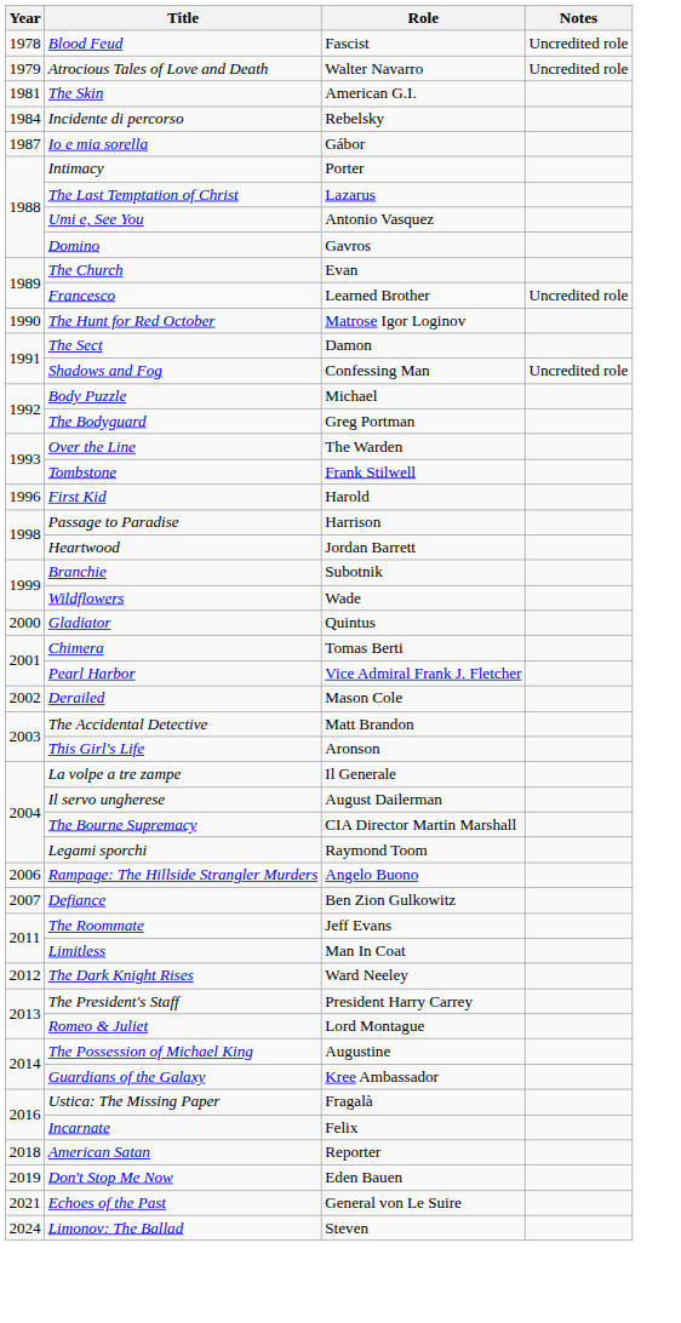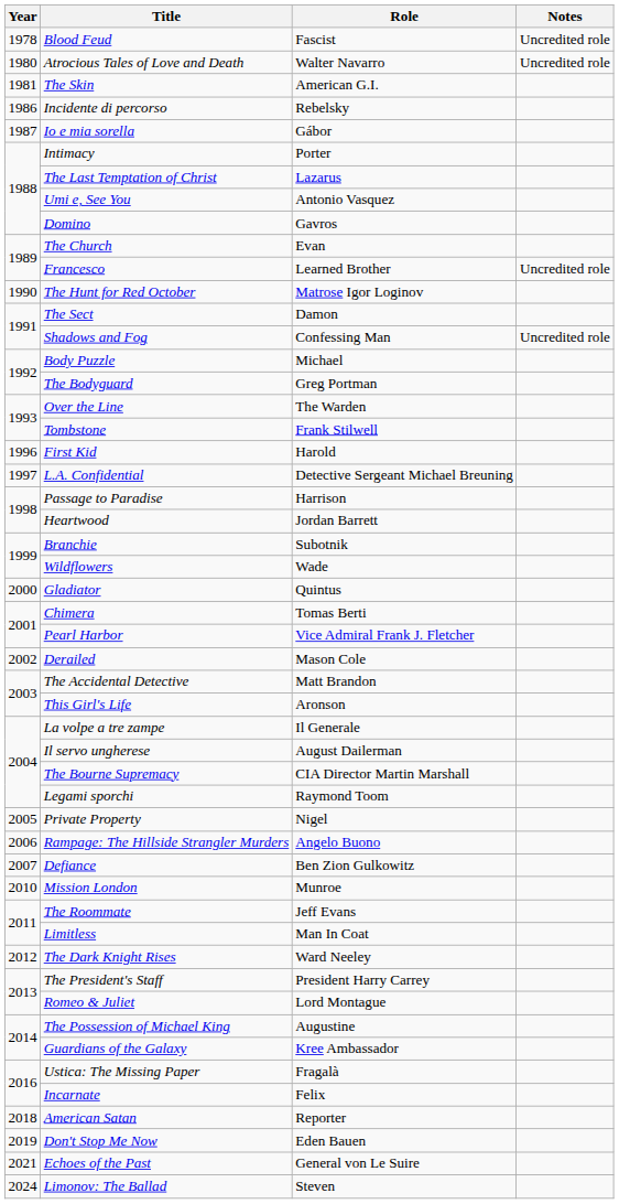Atrocious Tales of Love and Death | Year: 1979 -> 1980
Incidente di percorso | Year: 1984 -> 1986
+ row: 1997 | L.A. Confidential | Detective Sergeant Michael Breuning
+ row: 2005 | Private Property | Nigel
+ row: 2010 | Mission London | Munroe
